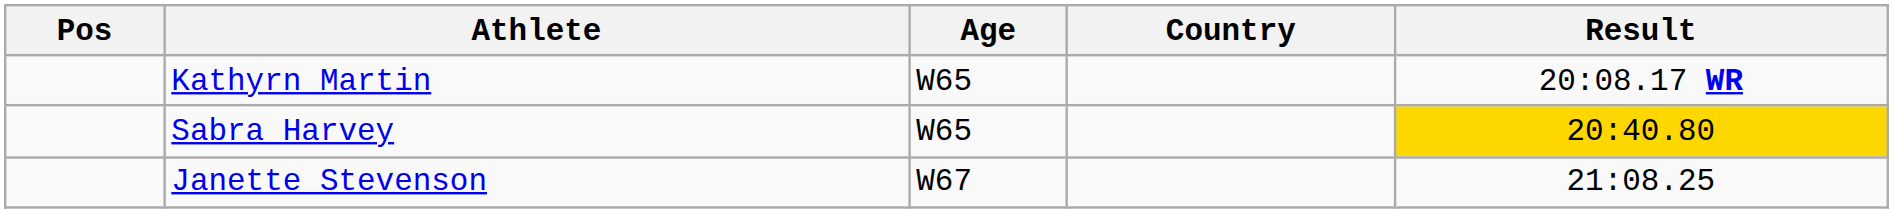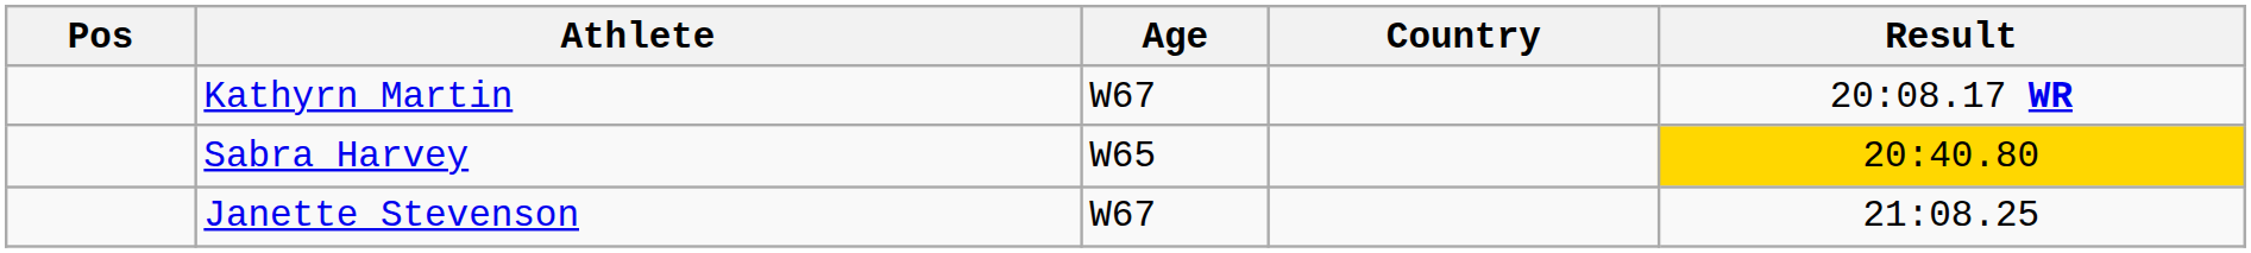Kathyrn Martin | Age: W65 -> W67
